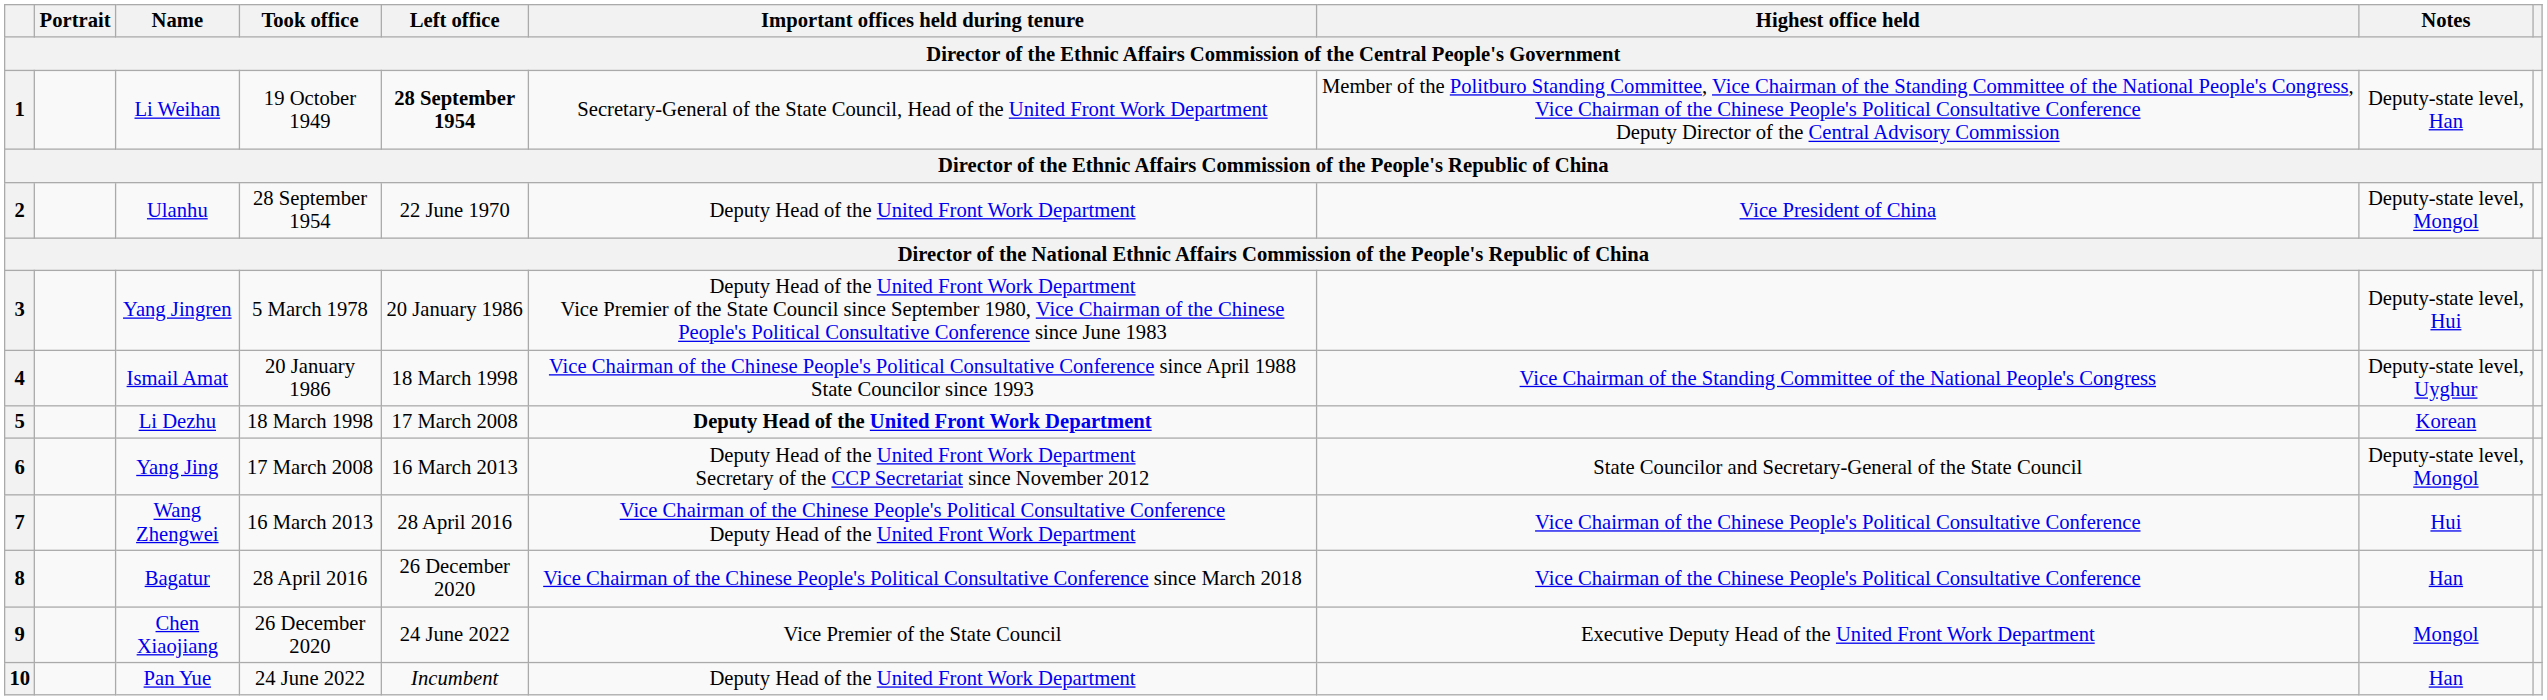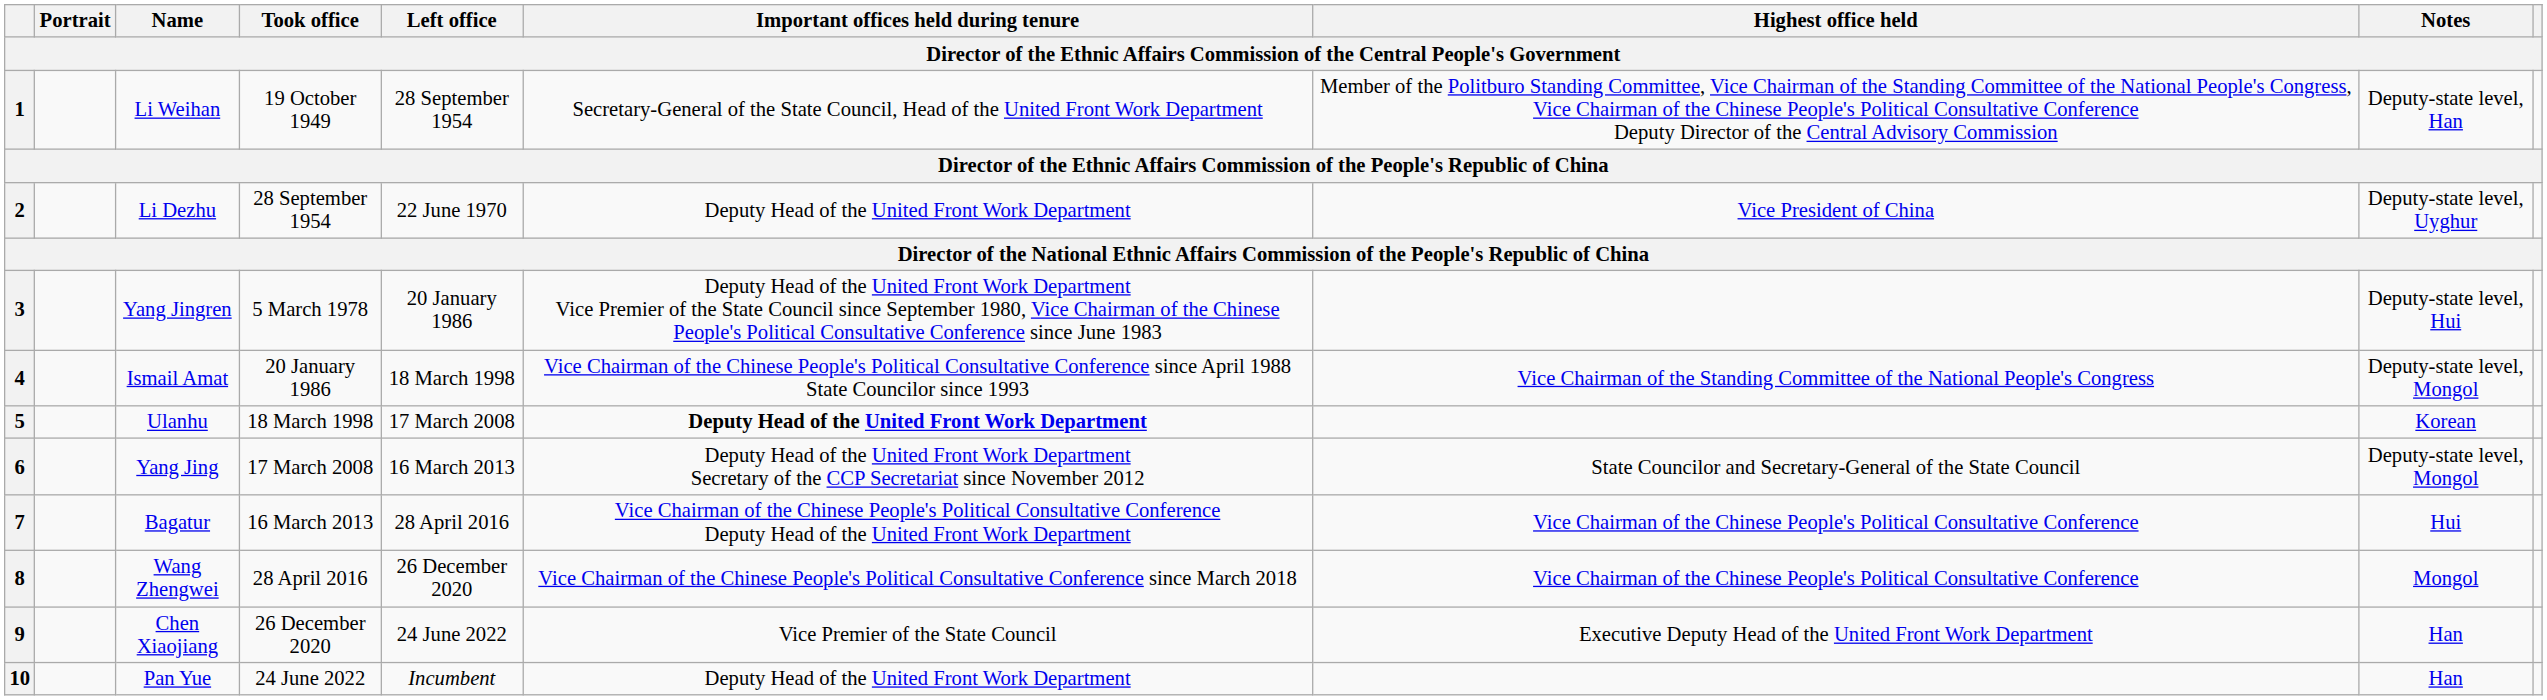1 | Left office: bold -> normal
2 | Name: Ulanhu -> Li Dezhu
2 | Notes: Deputy-state level, Mongol -> Deputy-state level, Uyghur
4 | Notes: Deputy-state level, Uyghur -> Deputy-state level, Mongol
5 | Name: Li Dezhu -> Ulanhu
7 | Name: Wang Zhengwei -> Bagatur
8 | Name: Bagatur -> Wang Zhengwei
8 | Notes: Han -> Mongol
9 | Notes: Mongol -> Han
